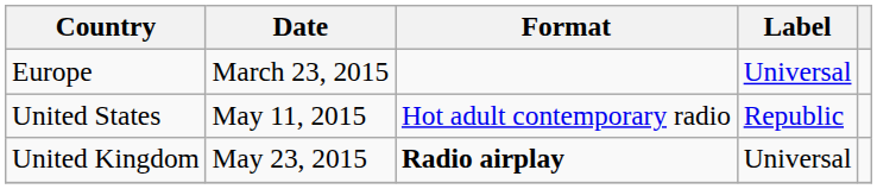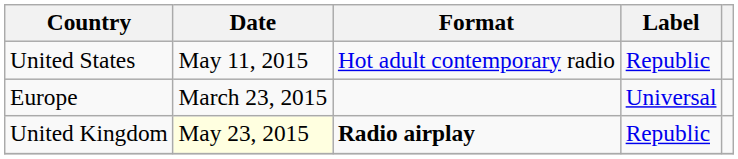rows swapped: Europe <-> United States
United Kingdom | Date: no background -> lightyellow background
United Kingdom | Label: Universal -> Republic
